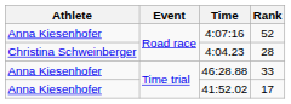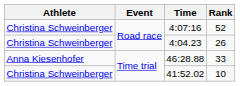4:07:16 | Athlete: Anna Kiesenhofer -> Christina Schweinberger
4:04.23 | Rank: 28 -> 26
41:52.02 | Athlete: Anna Kiesenhofer -> Christina Schweinberger
41:52.02 | Rank: 17 -> 10
